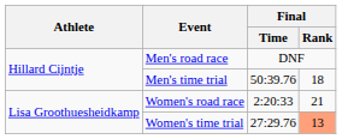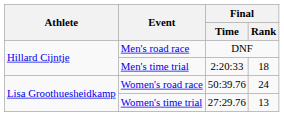Men's time trial | Final / Time: 50:39.76 -> 2:20:33
Women's road race | Final / Time: 2:20:33 -> 50:39.76
Women's road race | Final / Rank: 21 -> 24
Women's time trial | Final / Rank: lightsalmon background -> no background
